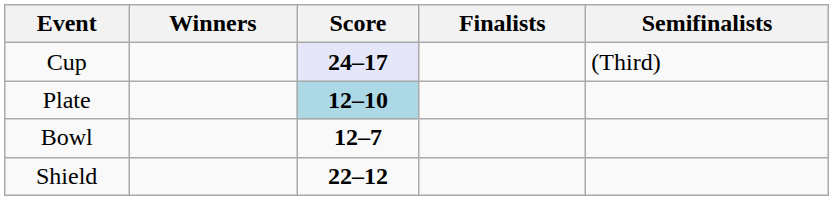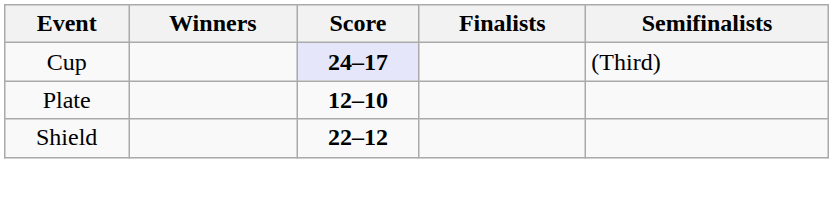Plate | Score: lightblue background -> no background
- row: Bowl | 12–7
